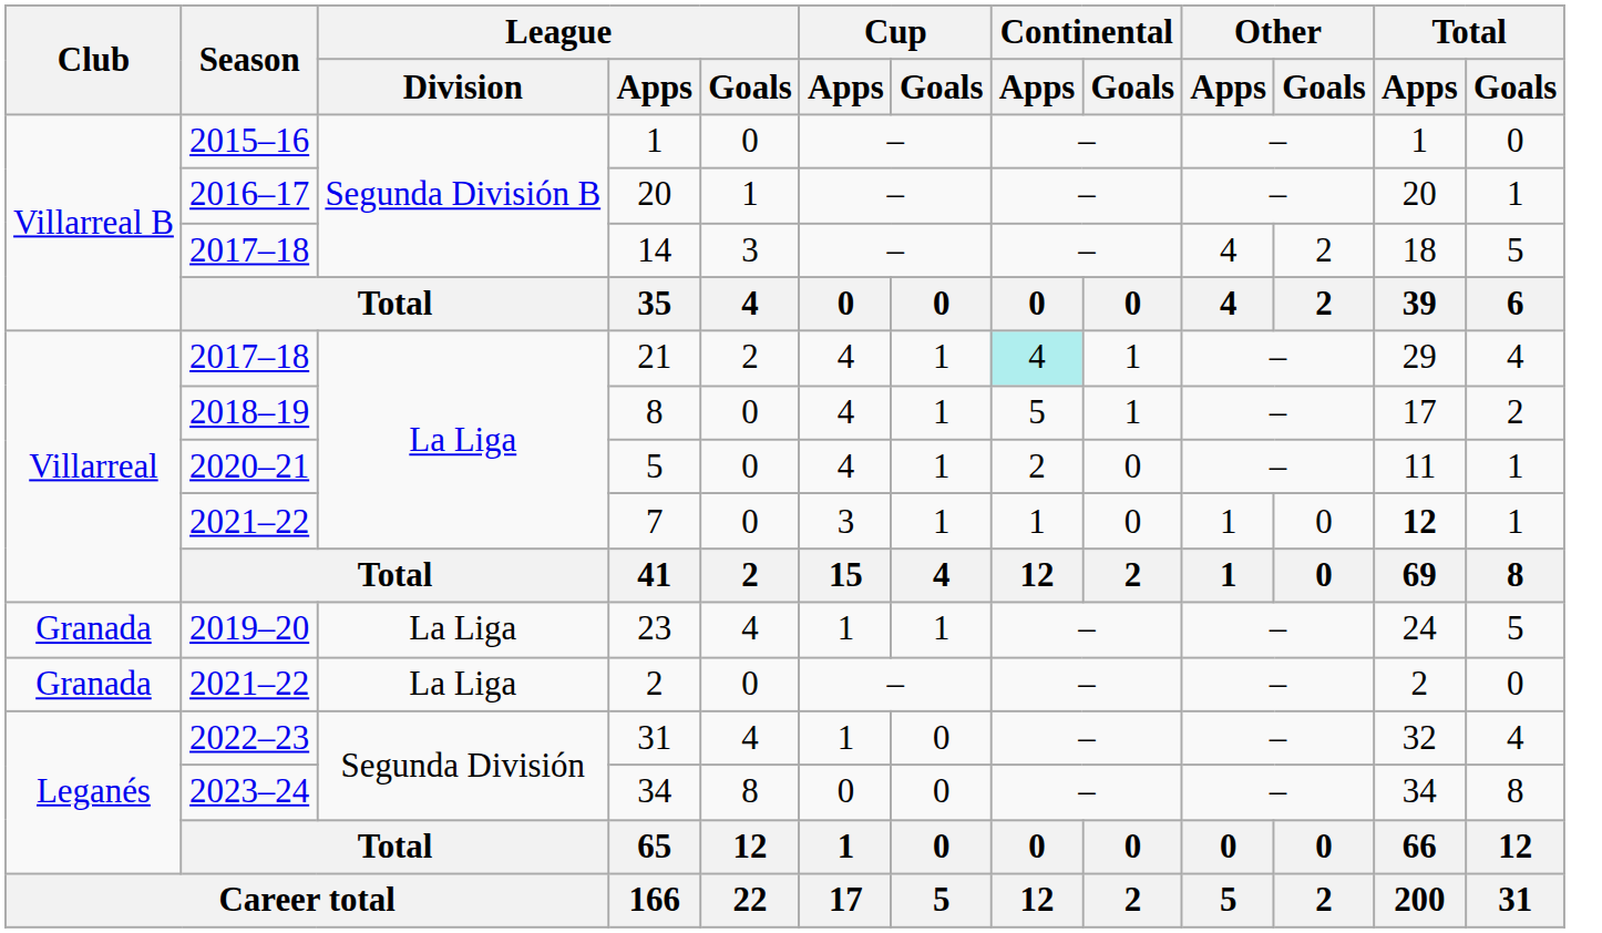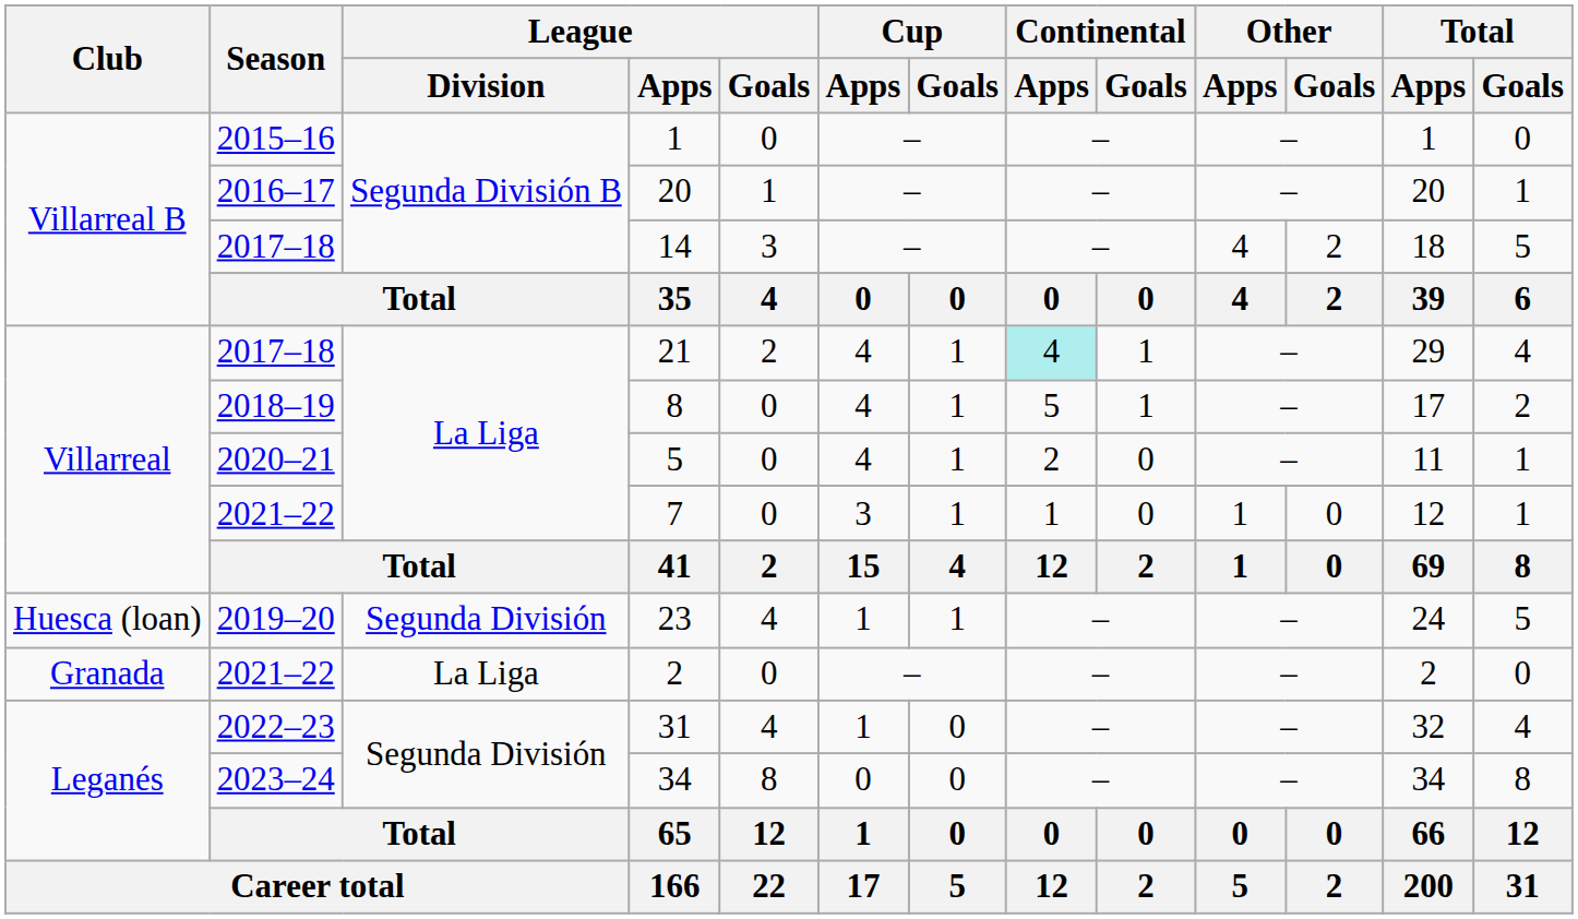7 | Total / Apps: bold -> normal
23 | Club: Granada -> Huesca (loan)
23 | League / Division: La Liga -> Segunda División
